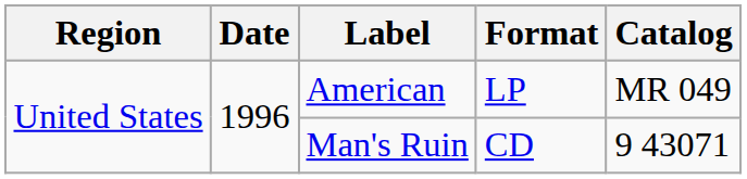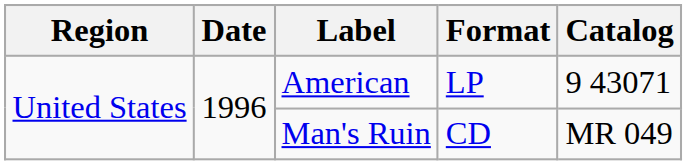American | Catalog: MR 049 -> 9 43071
Man's Ruin | Catalog: 9 43071 -> MR 049
